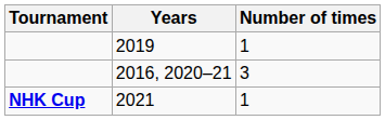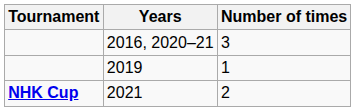rows swapped: 2016, 2020–21 <-> 2019
2021 | Number of times: 1 -> 2
